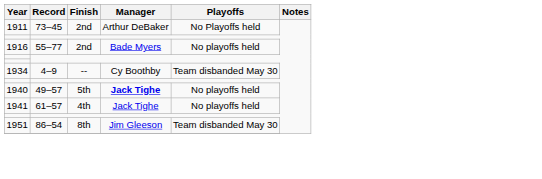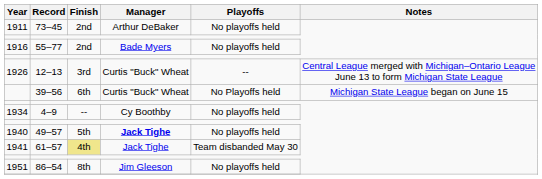73–45 | Playoffs: No Playoffs held -> No playoffs held
+ row: 1926 | 12–13 | 3rd | Curtis "Buck" Wheat | -- | Central League merged with Michigan–Ontario League June 13 to form Michigan State League
+ row: 39–56 | 6th | Curtis "Buck" Wheat | No Playoffs held | Michigan State League began on June 15
4–9 | Playoffs: Team disbanded May 30 -> No playoffs held
61–57 | Finish: no background -> khaki background
61–57 | Playoffs: No playoffs held -> Team disbanded May 30
86–54 | Playoffs: Team disbanded May 30 -> No playoffs held
